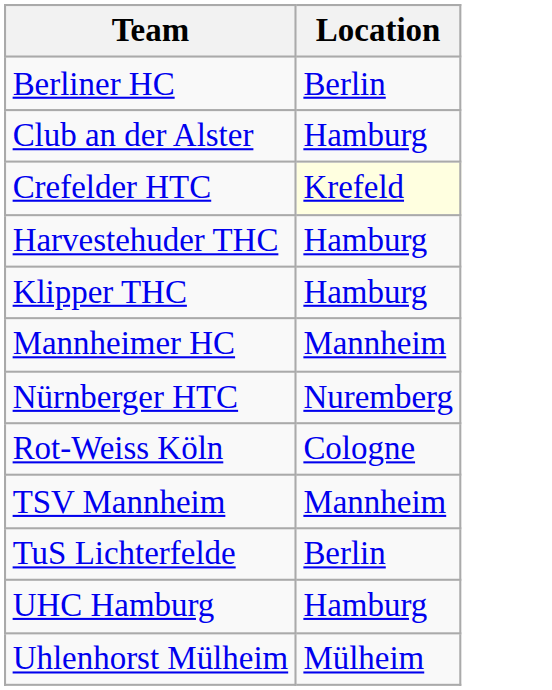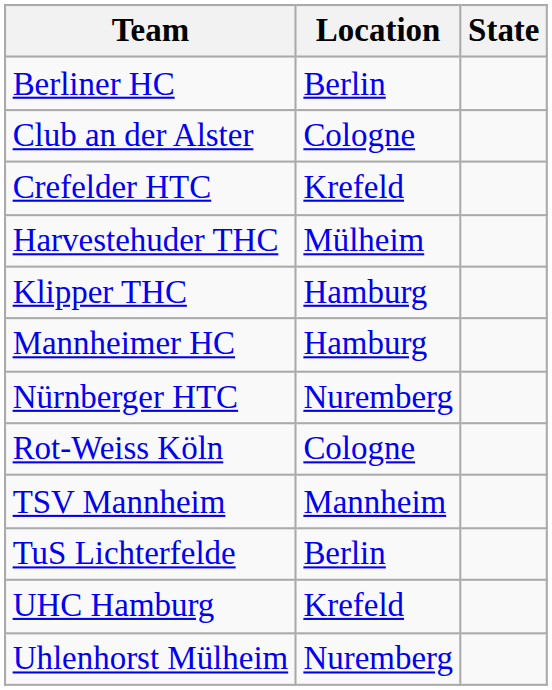+ column: State
Club an der Alster | Location: Hamburg -> Cologne
Crefelder HTC | Location: lightyellow background -> no background
Harvestehuder THC | Location: Hamburg -> Mülheim
Mannheimer HC | Location: Mannheim -> Hamburg
UHC Hamburg | Location: Hamburg -> Krefeld
Uhlenhorst Mülheim | Location: Mülheim -> Nuremberg
